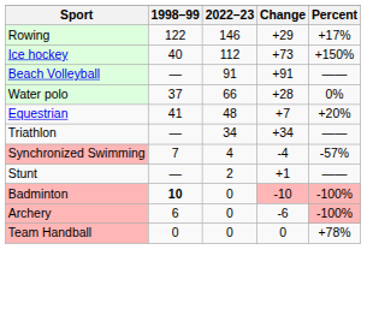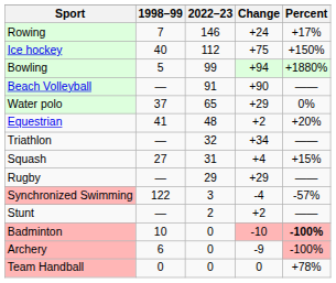Rowing | 1998–99: 122 -> 7
Rowing | Change: +29 -> +24
Ice hockey | Change: +73 -> +75
+ row: Bowling | 5 | 99 | +94 | +1880%
Beach Volleyball | Change: +91 -> +90
Water polo | 2022–23: 66 -> 65
Water polo | Change: +28 -> +29
Equestrian | Change: +7 -> +2
Triathlon | 2022–23: 34 -> 32
+ row: Squash | 27 | 31 | +4 | +15%
+ row: Rugby | — | 29 | +29 | ——
Synchronized Swimming | 1998–99: 7 -> 122
Synchronized Swimming | 2022–23: 4 -> 3
Stunt | Change: +1 -> +2
Badminton | 1998–99: bold -> normal
Badminton | Percent: normal -> bold
Archery | Change: -6 -> -9
